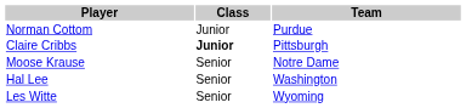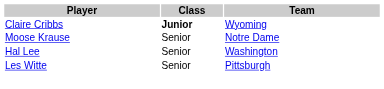- row: Norman Cottom | Junior | Purdue
Claire Cribbs | Team: Pittsburgh -> Wyoming
Les Witte | Team: Wyoming -> Pittsburgh
